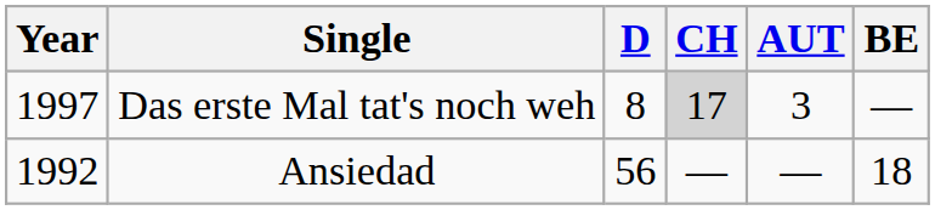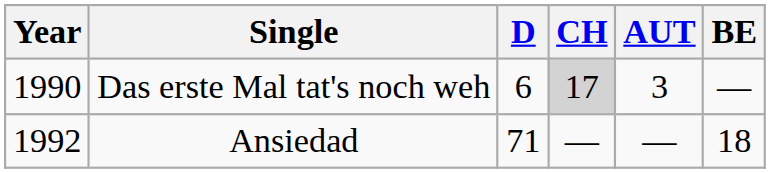Das erste Mal tat's noch weh | Year: 1997 -> 1990
Das erste Mal tat's noch weh | D: 8 -> 6
Ansiedad | D: 56 -> 71
